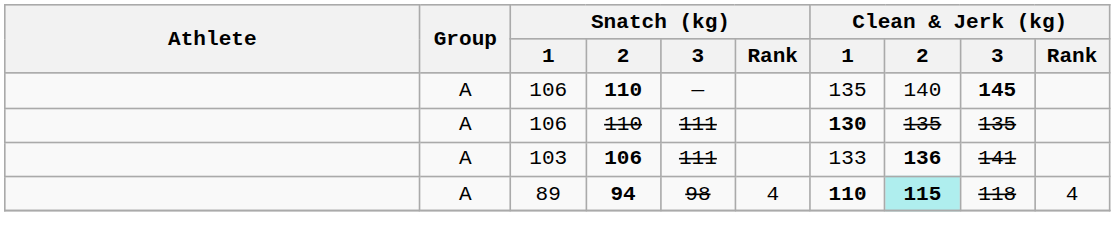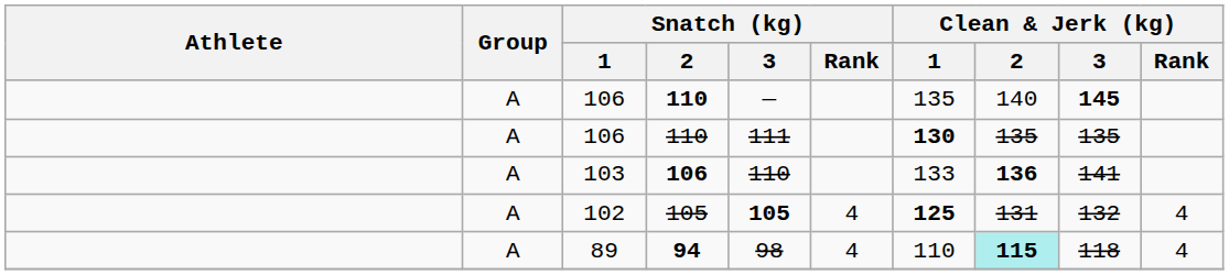103 | Snatch (kg) / 3: 111 -> 110
+ row: A | 102 | 105 | 105 | 4 | 125 | 131 | 132 | 4
89 | Clean & Jerk (kg) / 1: bold -> normal
